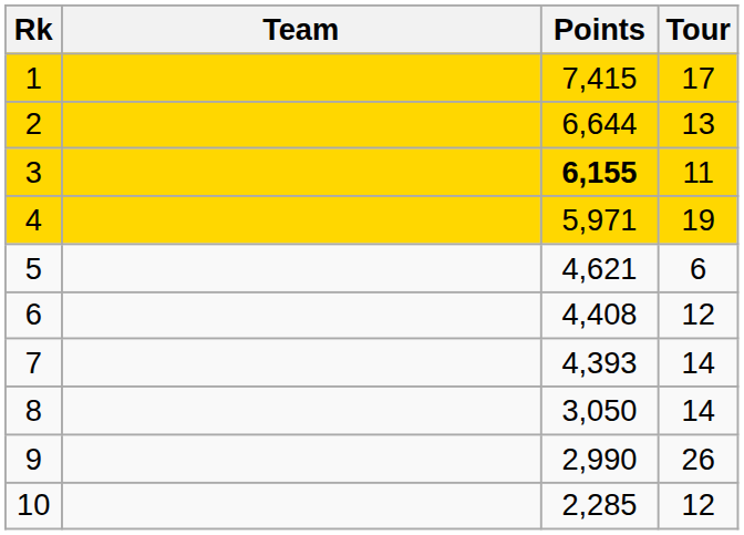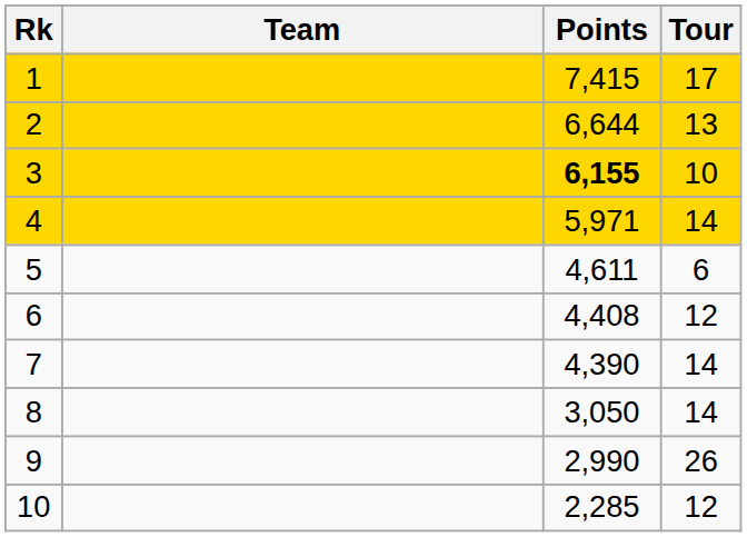3 | Tour: 11 -> 10
4 | Tour: 19 -> 14
5 | Points: 4,621 -> 4,611
7 | Points: 4,393 -> 4,390
